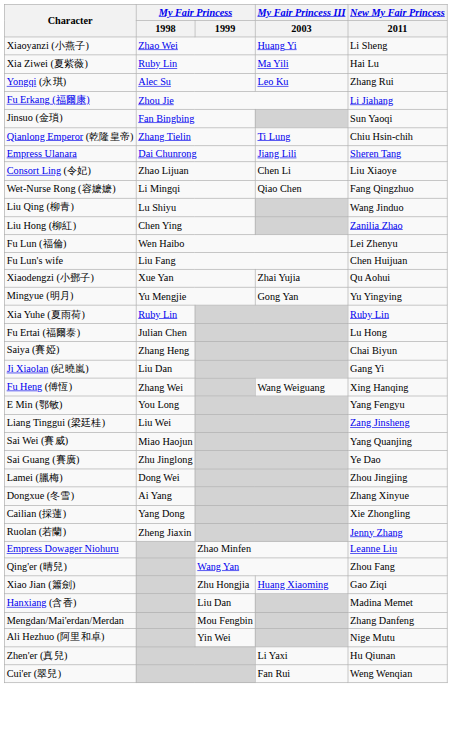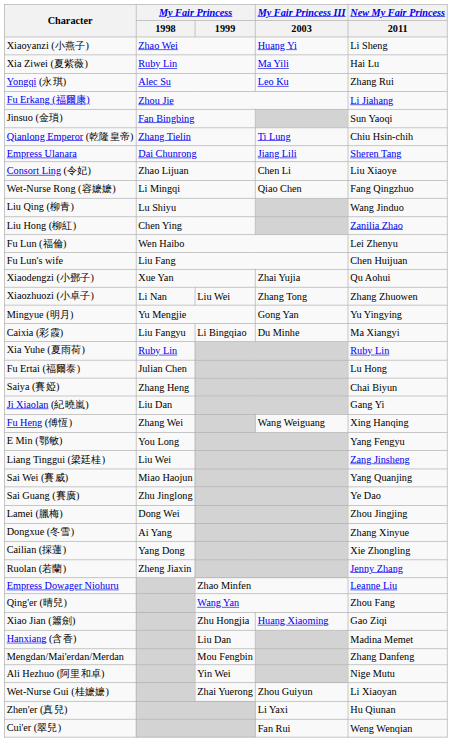+ row: Xiaozhuozi (小卓子) | Li Nan | Liu Wei | Zhang Tong | Zhang Zhuowen
+ row: Caixia (彩霞) | Liu Fangyu | Li Bingqiao | Du Minhe | Ma Xiangyi
+ row: Wet-Nurse Gui (桂嬷嬷) | Zhai Yuerong | Zhou Guiyun | Li Xiaoyan
